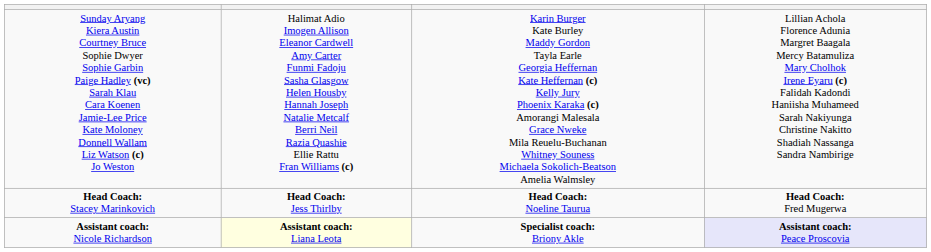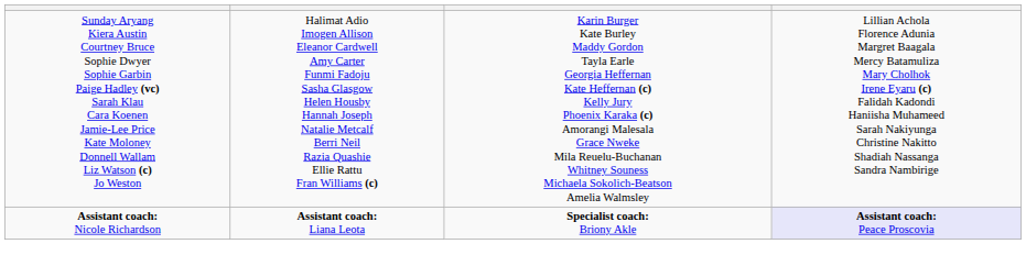- row: Head Coach: Stacey Marinkovich | Head Coach: Jess Thirlby | Head Coach: Noeline Taurua | Head Coach: Fred Mugerwa
Assistant coach: Nicole Richardson | column 2: lightyellow background -> no background
